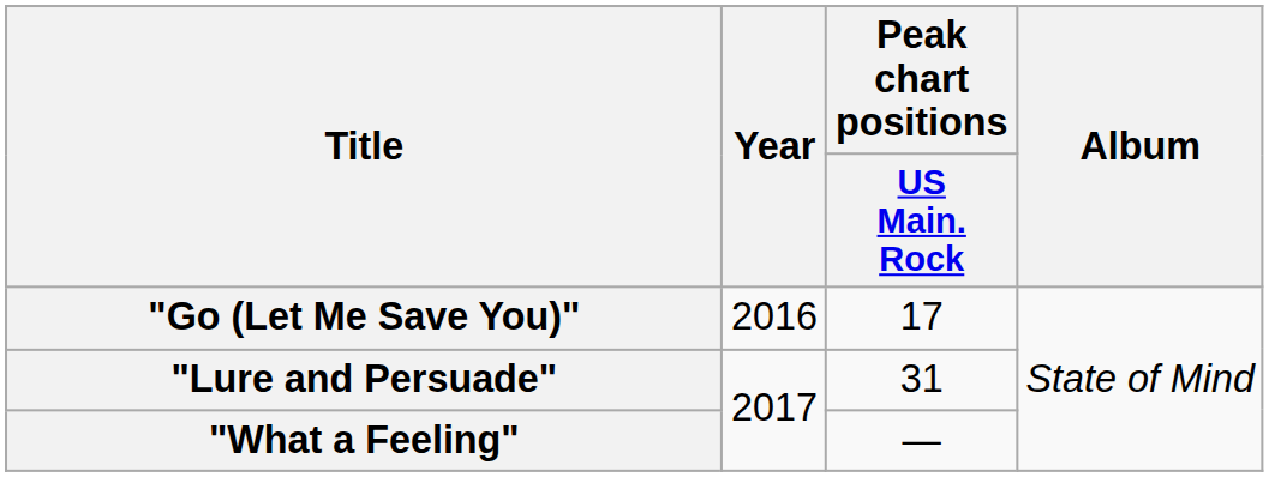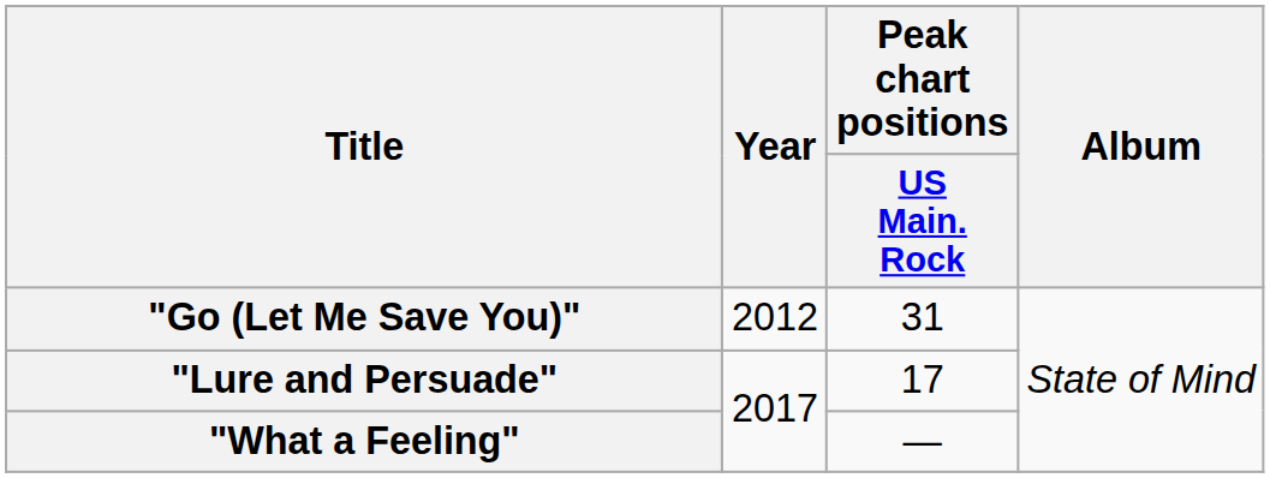"Go (Let Me Save You)" | Year: 2016 -> 2012
"Go (Let Me Save You)" | Peak chart positions / US Main. Rock: 17 -> 31
"Lure and Persuade" | Peak chart positions / US Main. Rock: 31 -> 17
